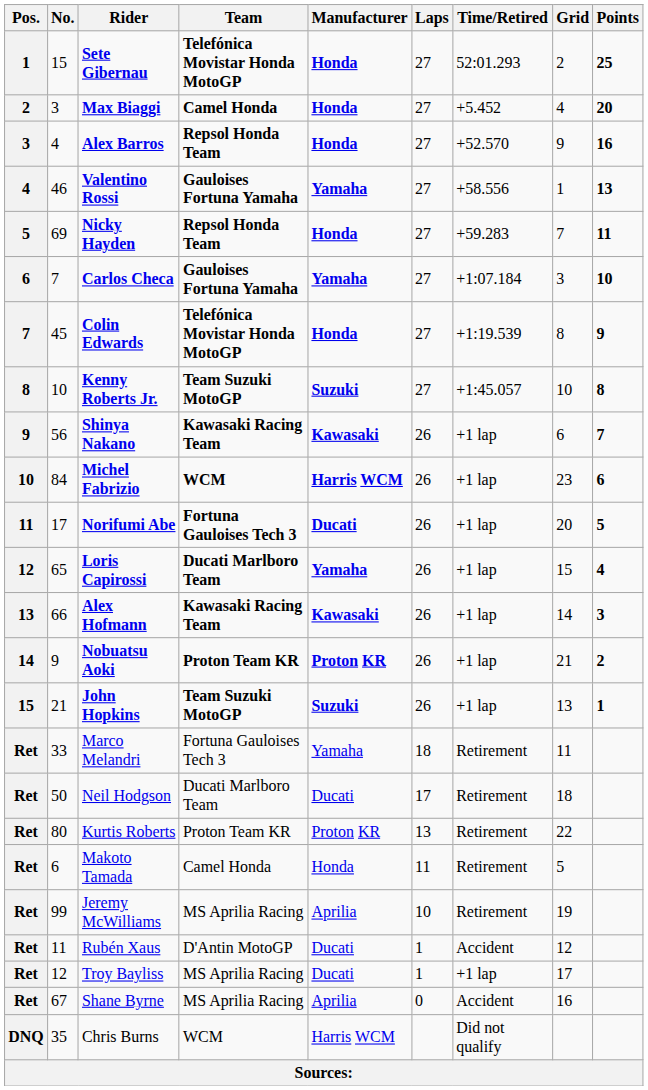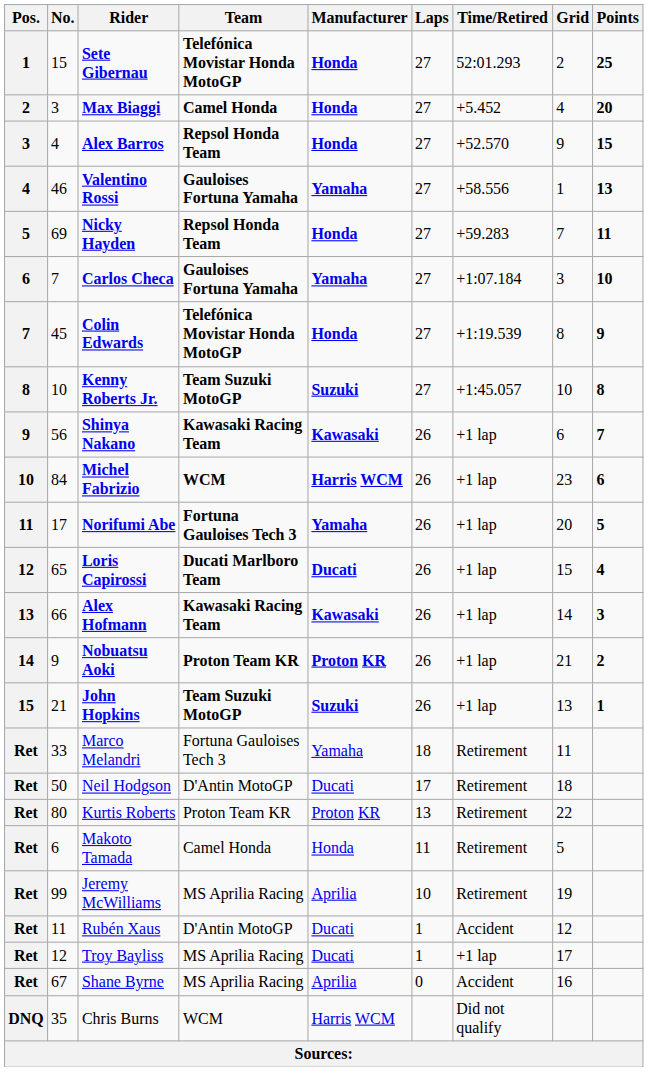Alex Barros | Points: 16 -> 15
Norifumi Abe | Manufacturer: Ducati -> Yamaha
Loris Capirossi | Manufacturer: Yamaha -> Ducati
Neil Hodgson | Team: Ducati Marlboro Team -> D'Antin MotoGP
